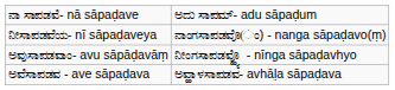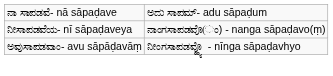- row: ಅವೆಸಾಪಡವ - ave sāpaḍava | ಅವ್ಹಾಳಸಾಪಡವ- avhāḷa sāpaḍava
